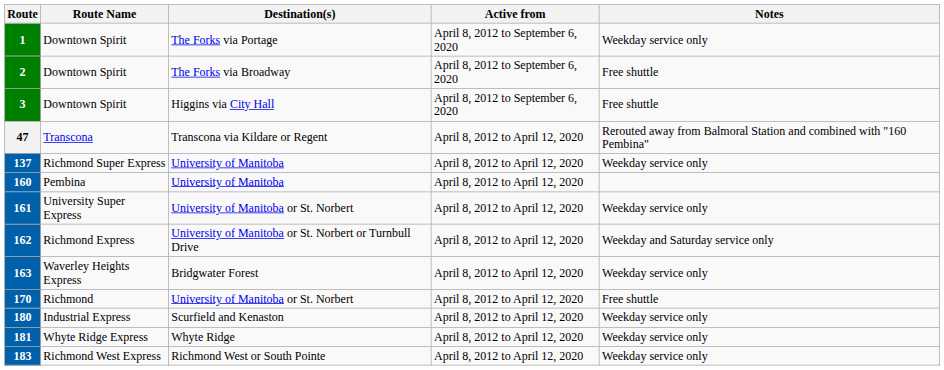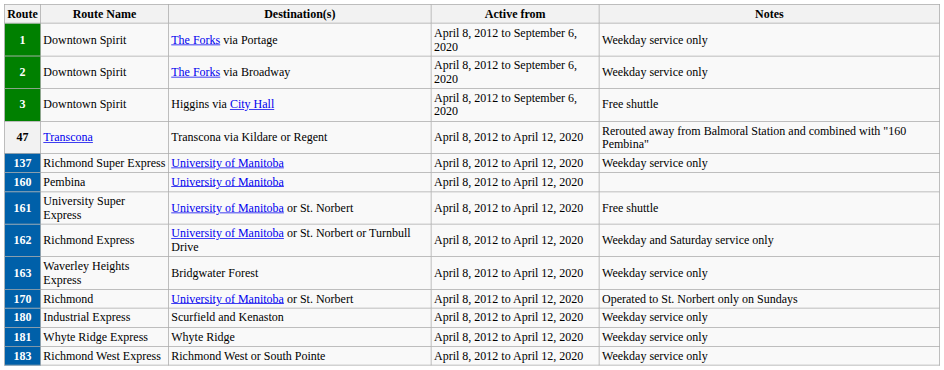2 | Notes: Free shuttle -> Weekday service only
161 | Notes: Weekday service only -> Free shuttle
170 | Notes: Free shuttle -> Operated to St. Norbert only on Sundays
